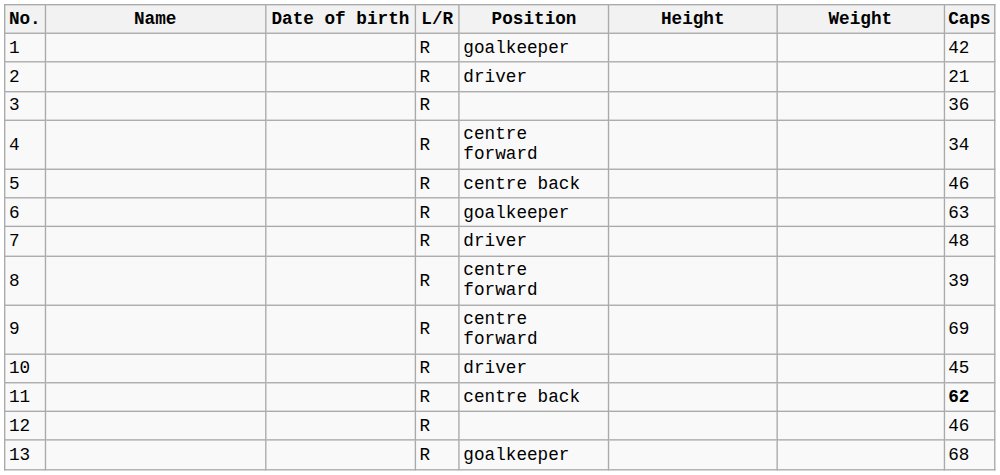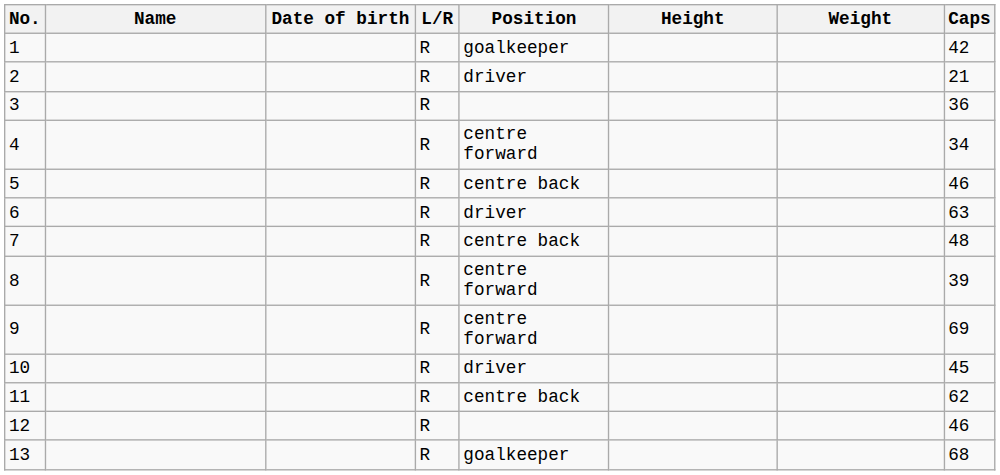6 | Position: goalkeeper -> driver
7 | Position: driver -> centre back
11 | Caps: bold -> normal
